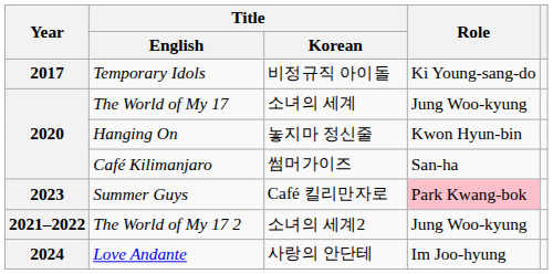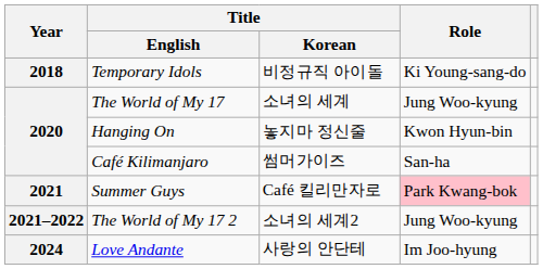Temporary Idols | Year: 2017 -> 2018
Summer Guys | Year: 2023 -> 2021
